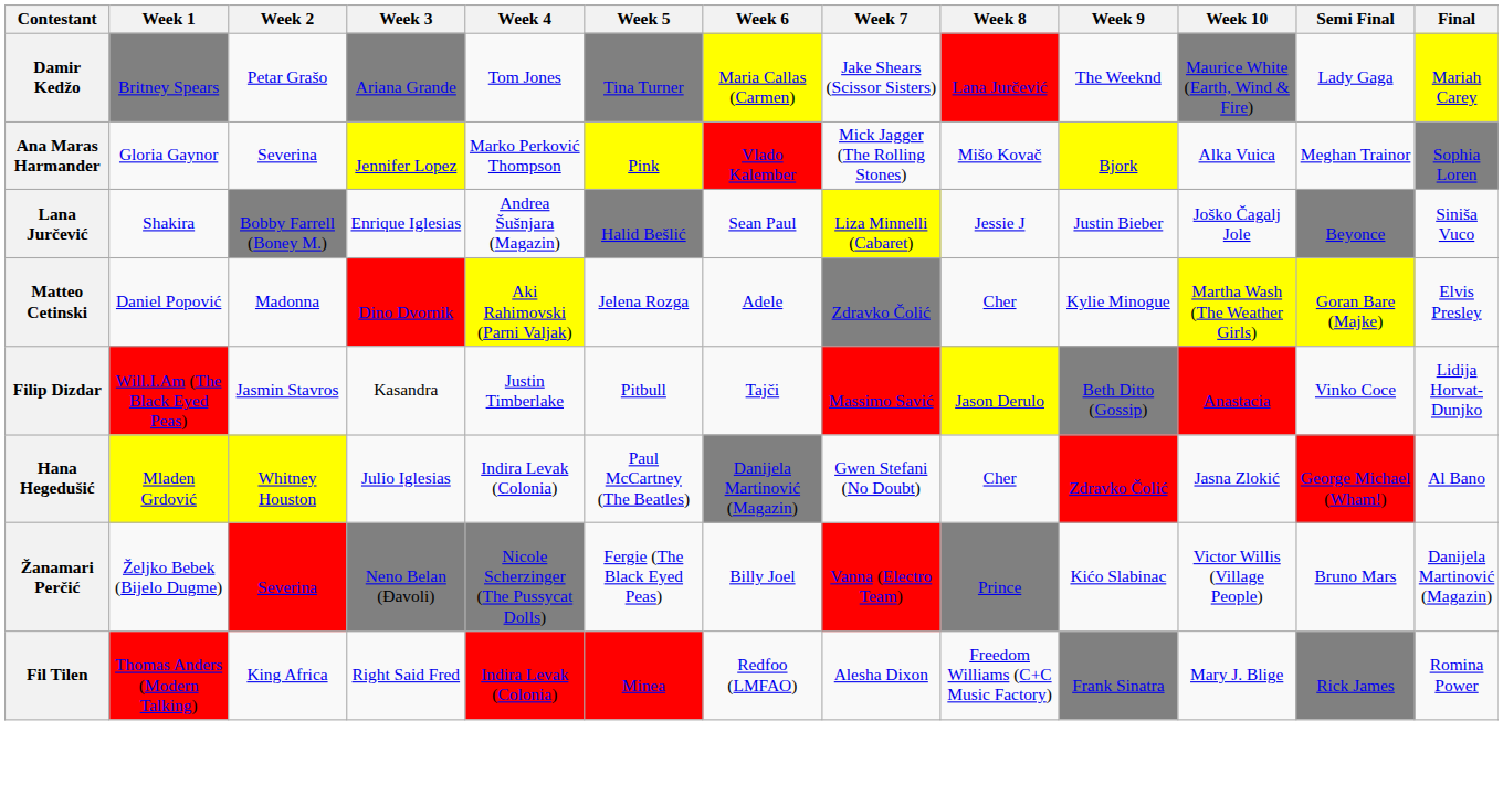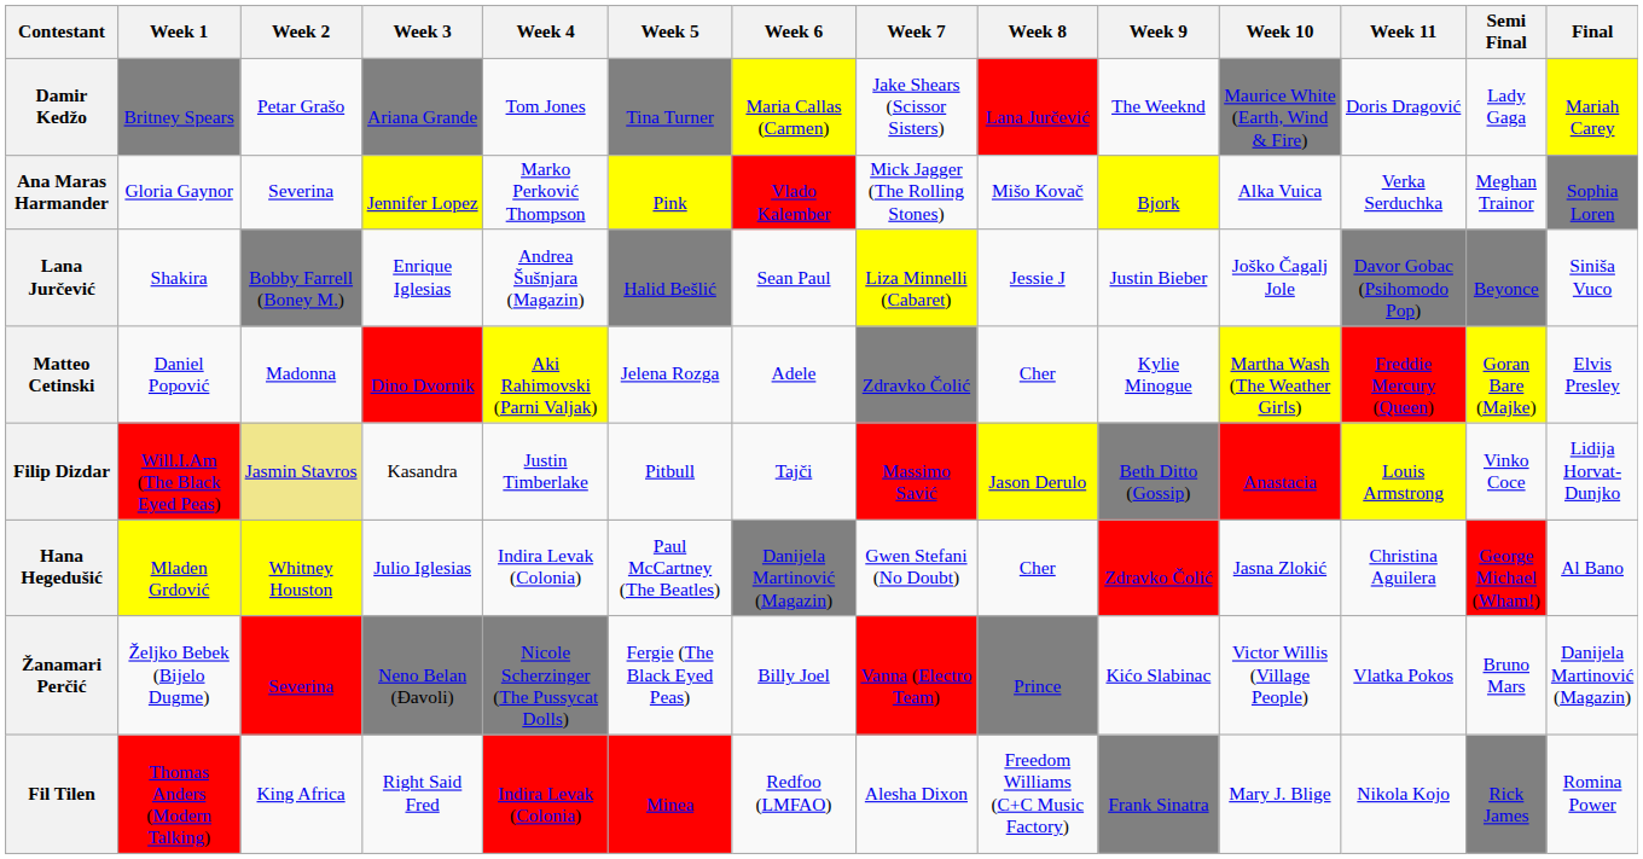+ column: Week 11 | Doris Dragović | Verka Serduchka | Davor Gobac (Psihomodo Pop) | Freddie Mercury (Queen) | Louis Armstrong | Christina Aguilera | Vlatka Pokos | Nikola Kojo
Filip Dizdar | Week 2: no background -> khaki background
